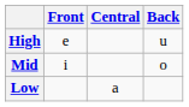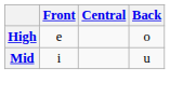High | Back: u -> o
Mid | Back: o -> u
- row: Low | a
